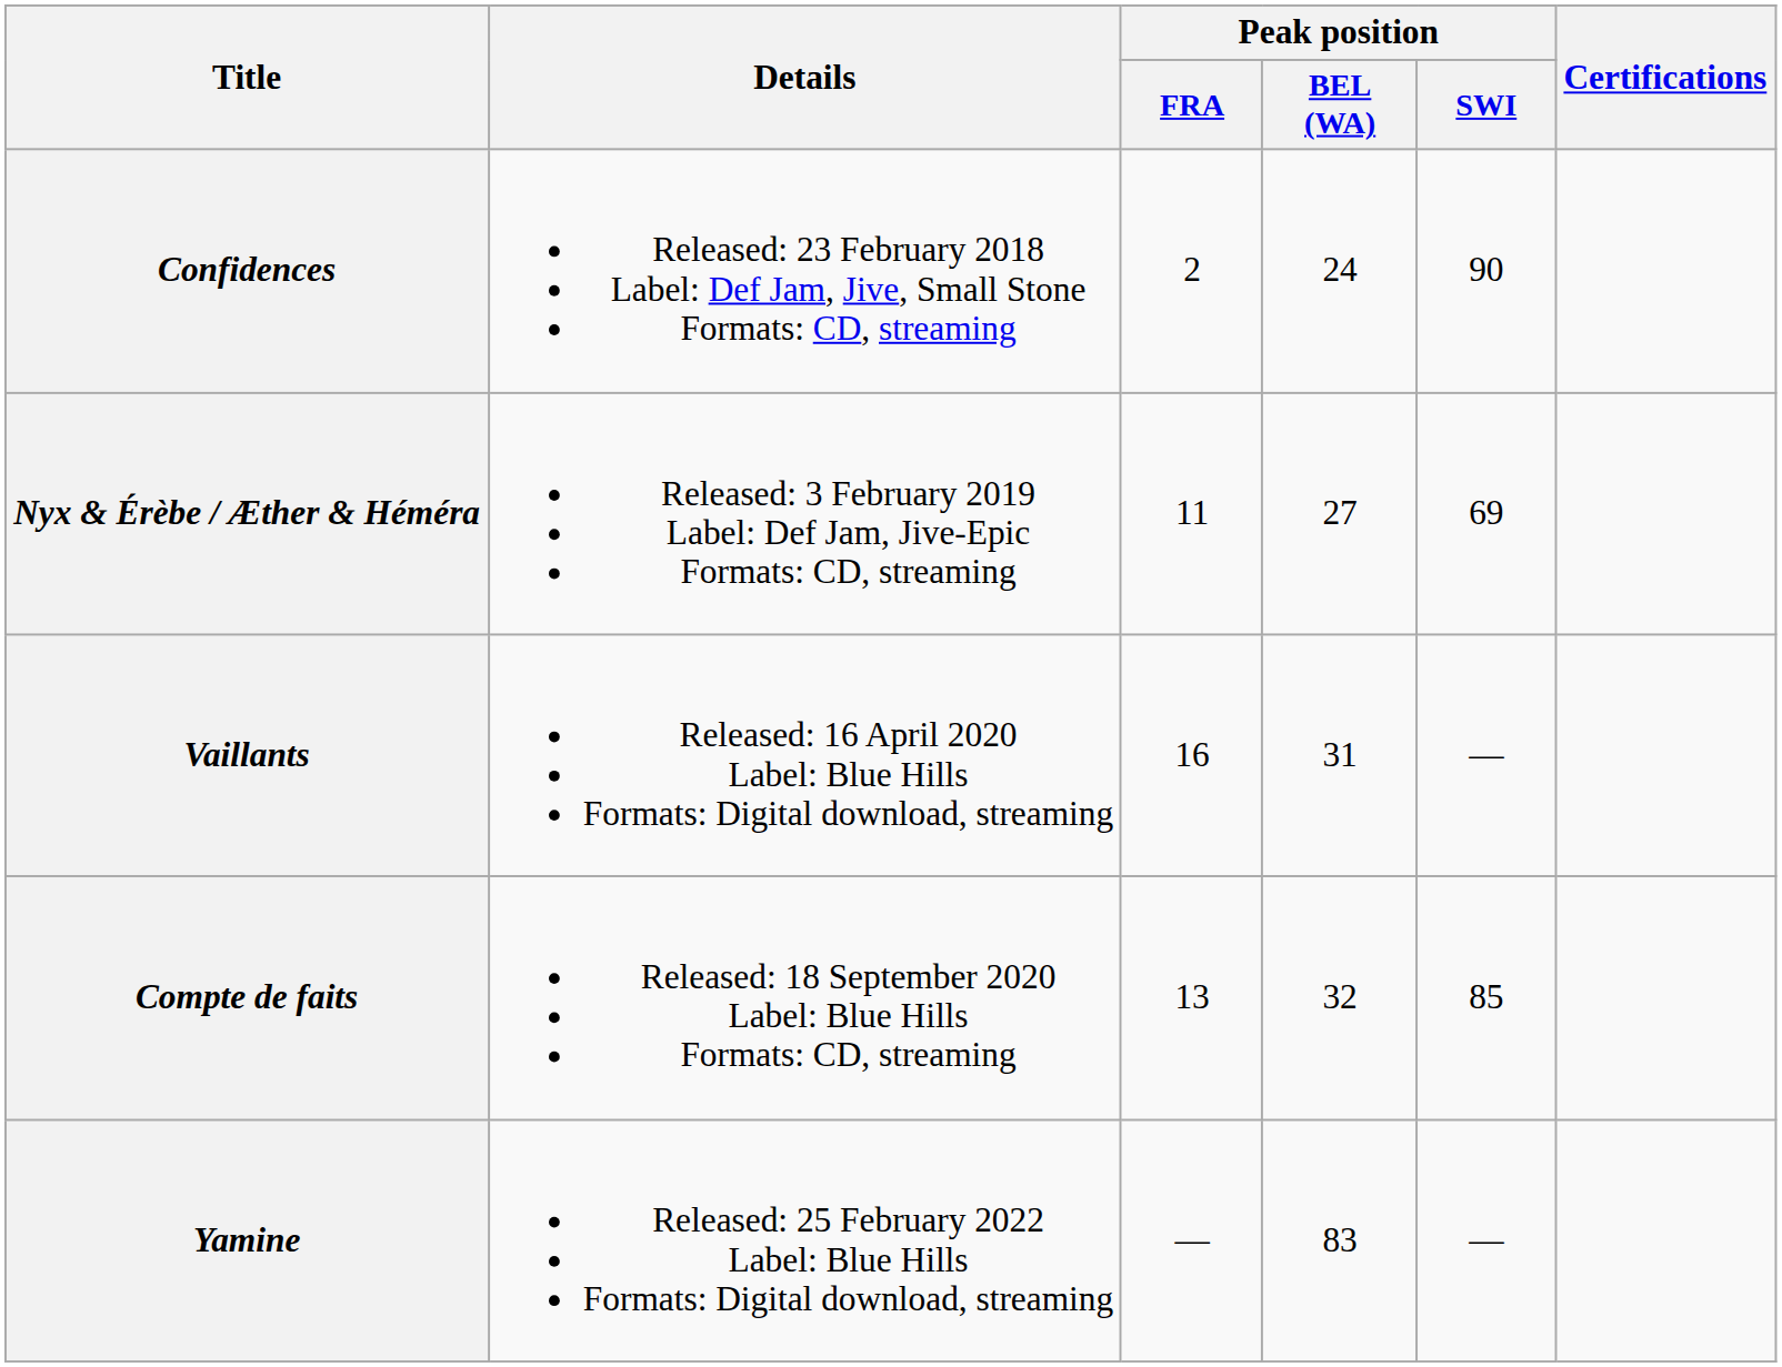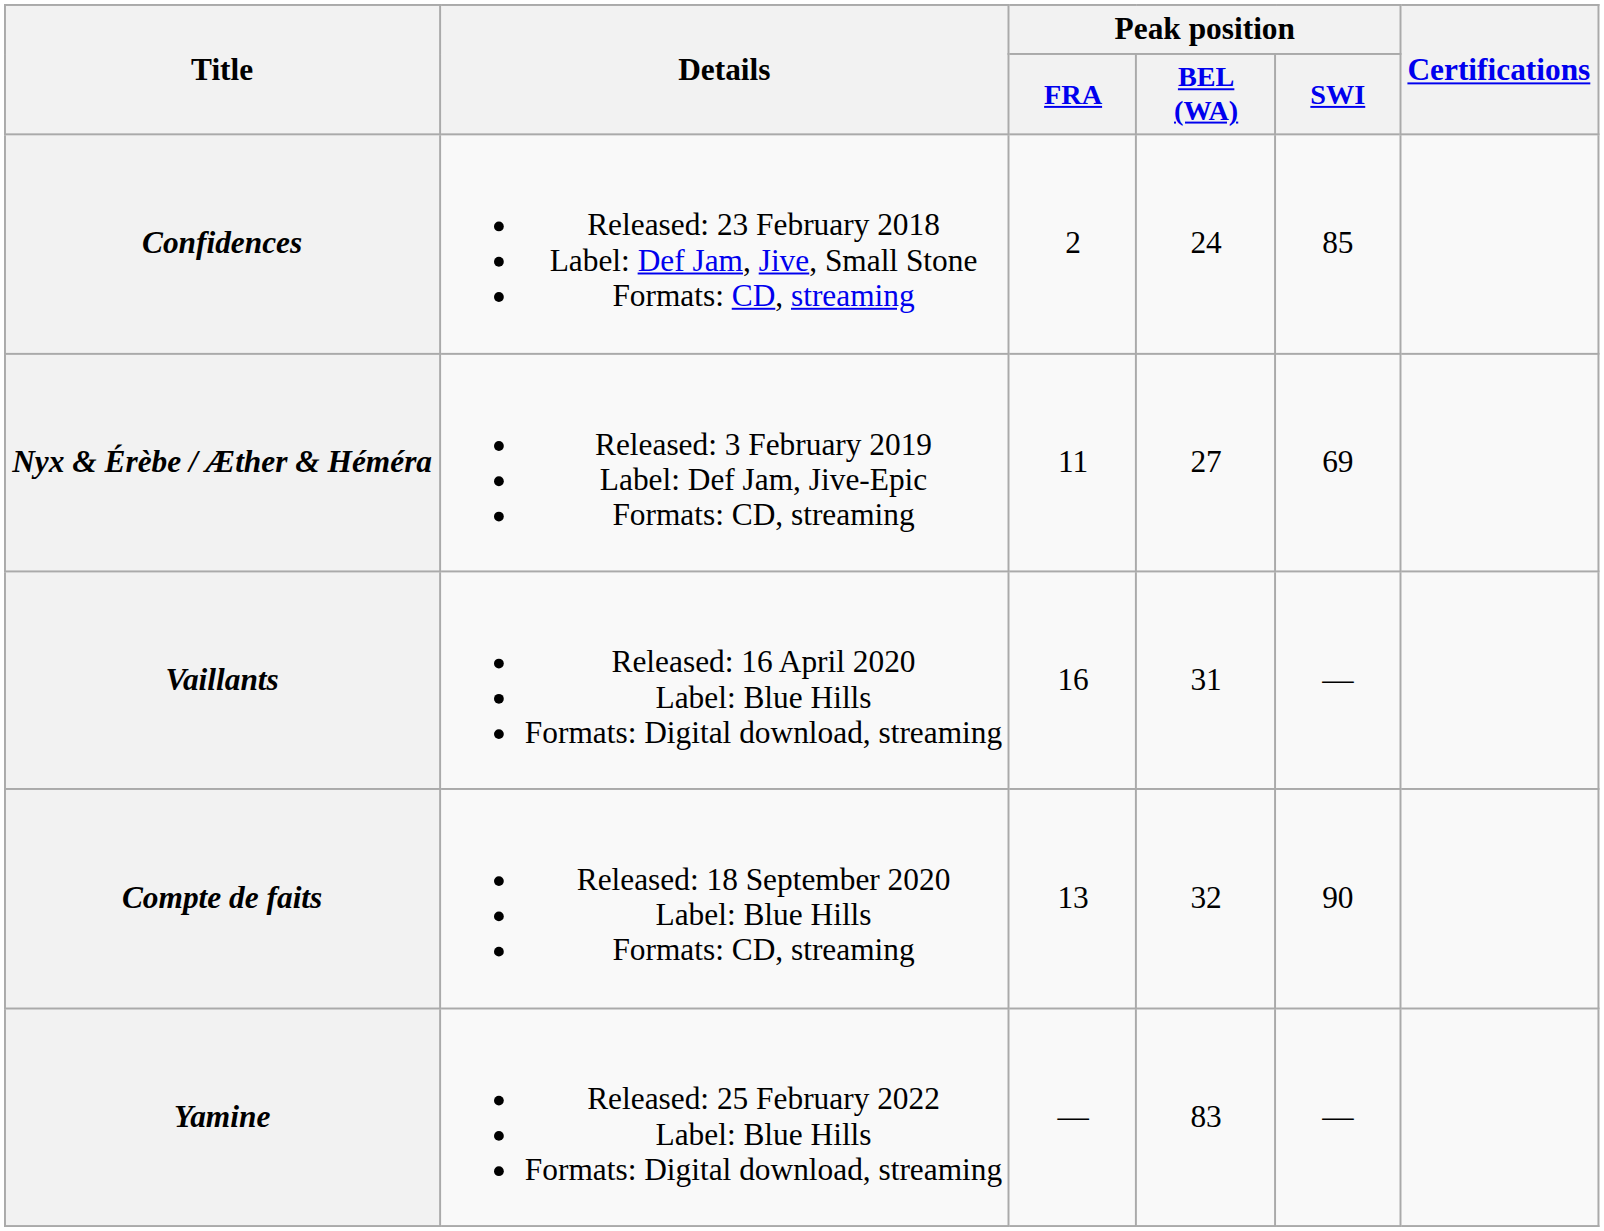Confidences | Peak position / SWI: 90 -> 85
Compte de faits | Peak position / SWI: 85 -> 90
